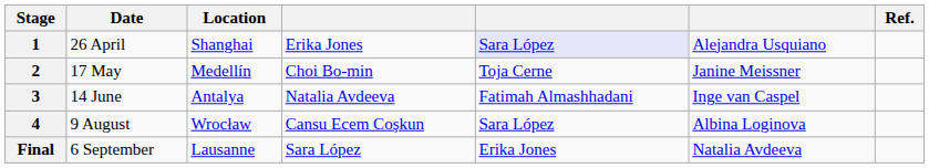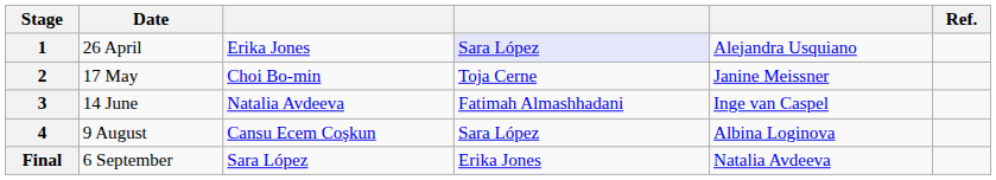- column: Location | Shanghai | Medellín | Antalya | Wrocław | Lausanne
